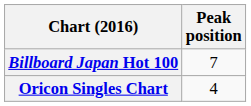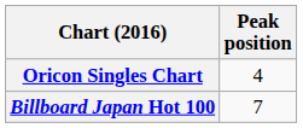rows swapped: Billboard Japan Hot 100 <-> Oricon Singles Chart
